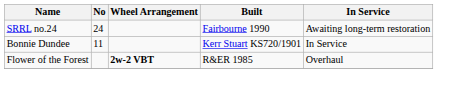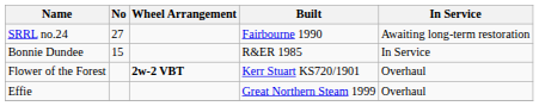SRRL no.24 | No: 24 -> 27
Bonnie Dundee | No: 11 -> 15
Bonnie Dundee | Built: Kerr Stuart KS720/1901 -> R&ER 1985
Flower of the Forest | Built: R&ER 1985 -> Kerr Stuart KS720/1901
+ row: Effie | Great Northern Steam 1999 | Overhaul
